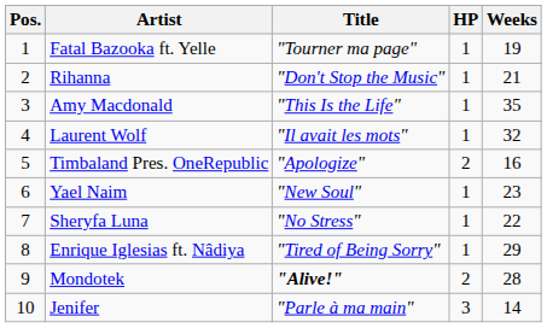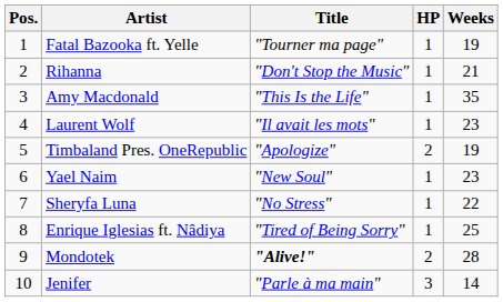Laurent Wolf | Weeks: 32 -> 23
Timbaland Pres. OneRepublic | Weeks: 16 -> 19
Enrique Iglesias ft. Nâdiya | Weeks: 29 -> 25
